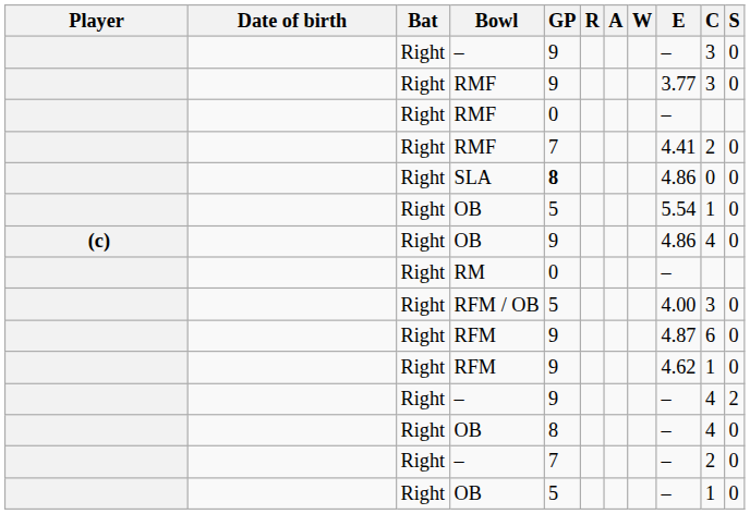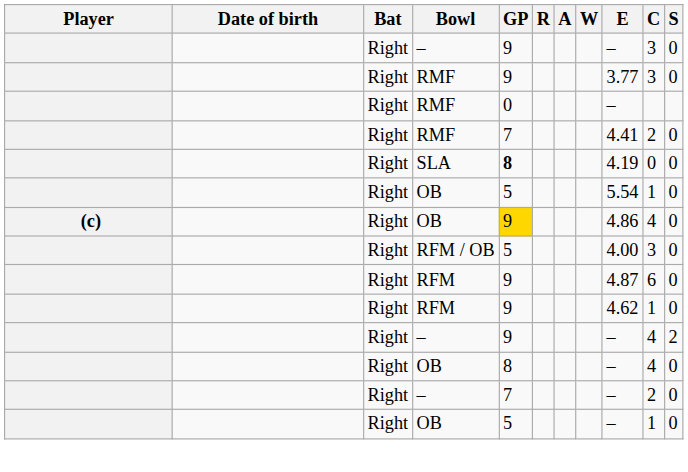SLA | E: 4.86 -> 4.19
(c) / OB | GP: no background -> gold background
- row: Right | RM | 0 | –
